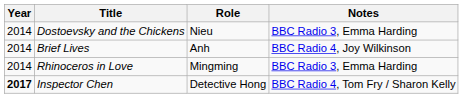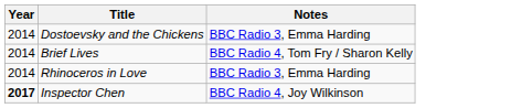- column: Role | Nieu | Anh | Mingming | Detective Hong
Brief Lives | Notes: BBC Radio 4, Joy Wilkinson -> BBC Radio 4, Tom Fry / Sharon Kelly
Inspector Chen | Notes: BBC Radio 4, Tom Fry / Sharon Kelly -> BBC Radio 4, Joy Wilkinson
